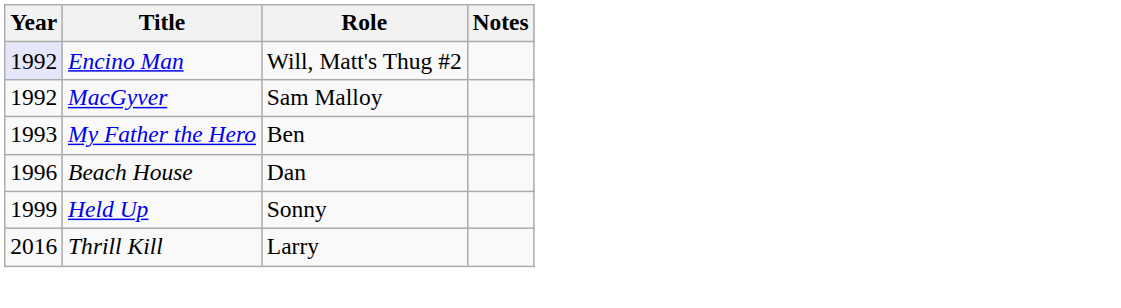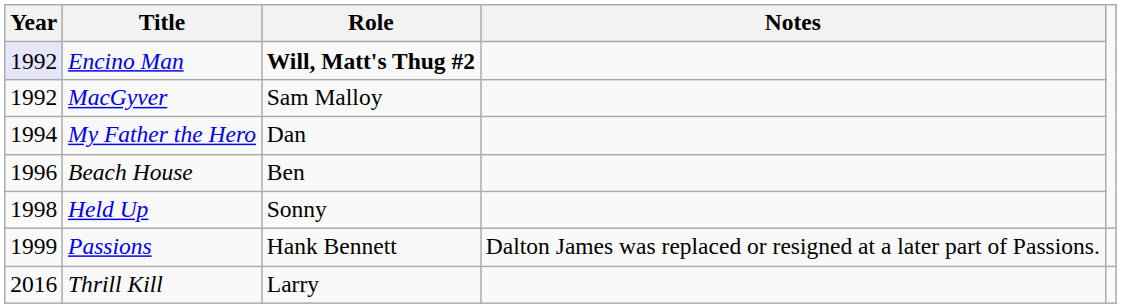Encino Man | Role: normal -> bold
My Father the Hero | Year: 1993 -> 1994
My Father the Hero | Role: Ben -> Dan
Beach House | Role: Dan -> Ben
Held Up | Year: 1999 -> 1998
+ row: 1999 | Passions | Hank Bennett | Dalton James was replaced or resigned at a later part of Passions.
